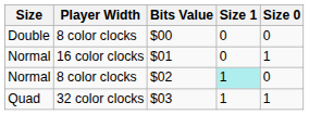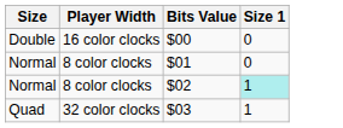- column: Size 0 | 0 | 1 | 0 | 1
$00 | Player Width: 8 color clocks -> 16 color clocks
$01 | Player Width: 16 color clocks -> 8 color clocks
